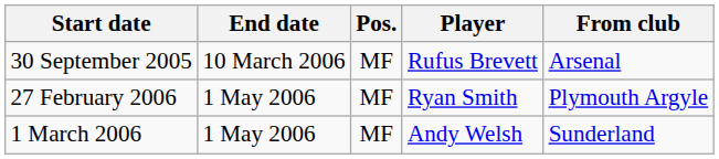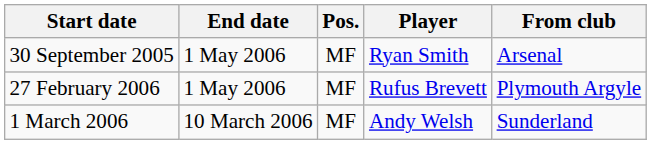30 September 2005 | End date: 10 March 2006 -> 1 May 2006
30 September 2005 | Player: Rufus Brevett -> Ryan Smith
27 February 2006 | Player: Ryan Smith -> Rufus Brevett
1 March 2006 | End date: 1 May 2006 -> 10 March 2006
